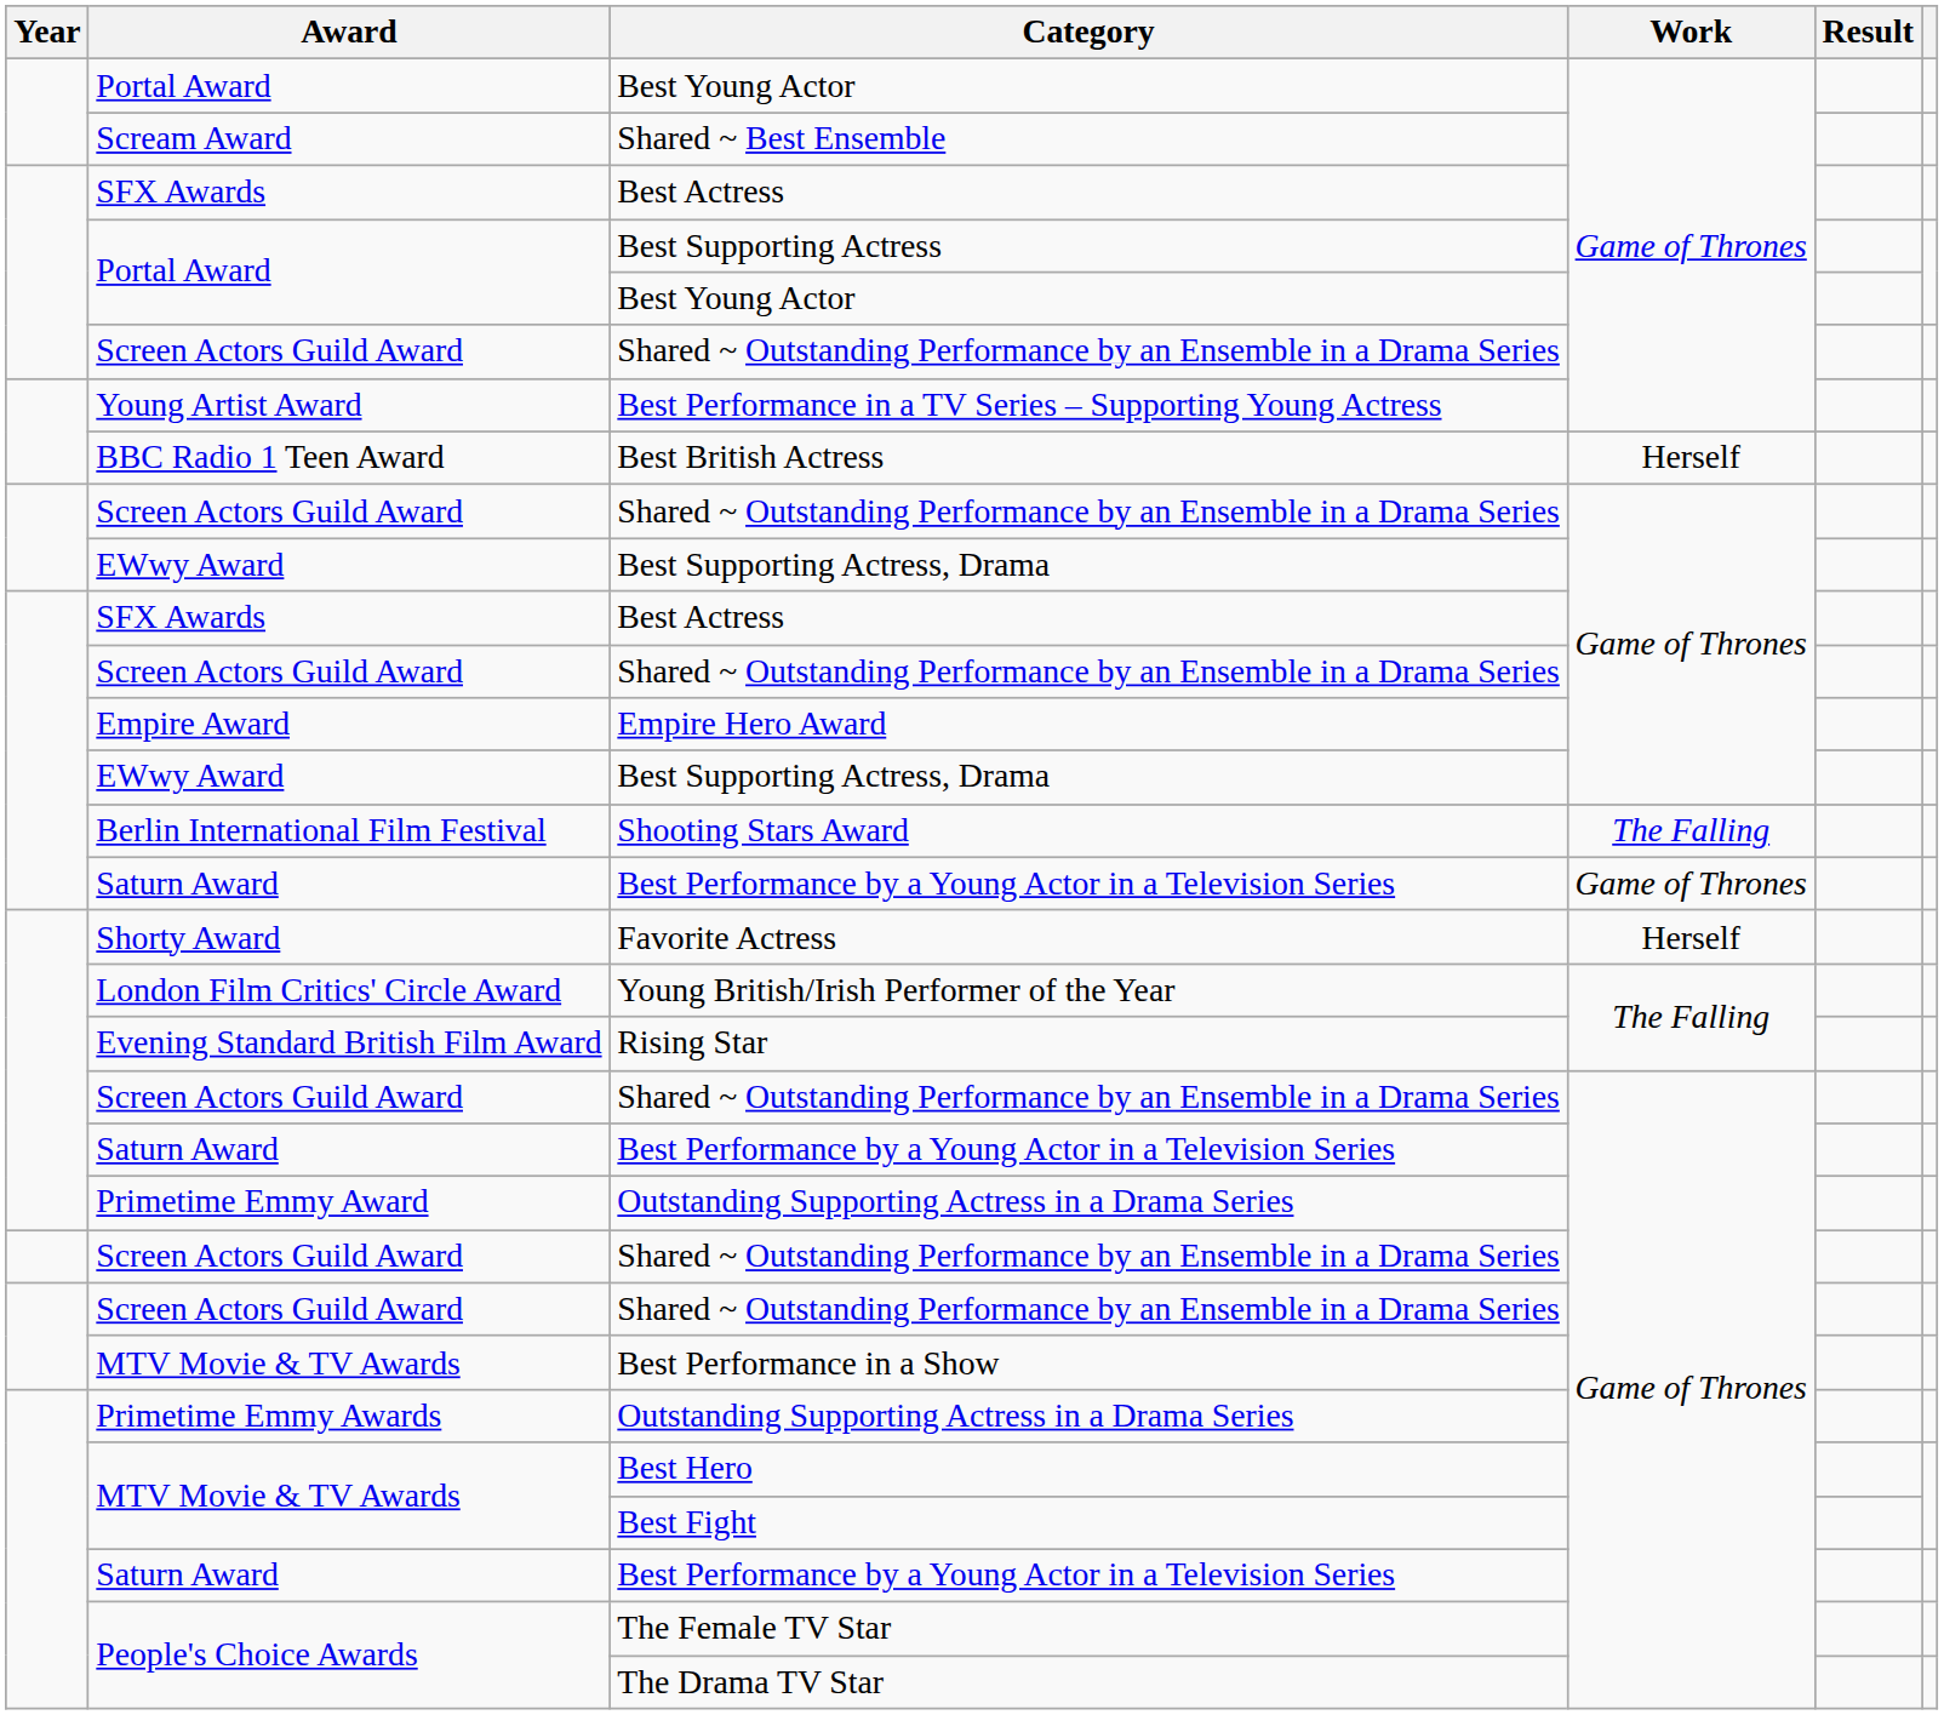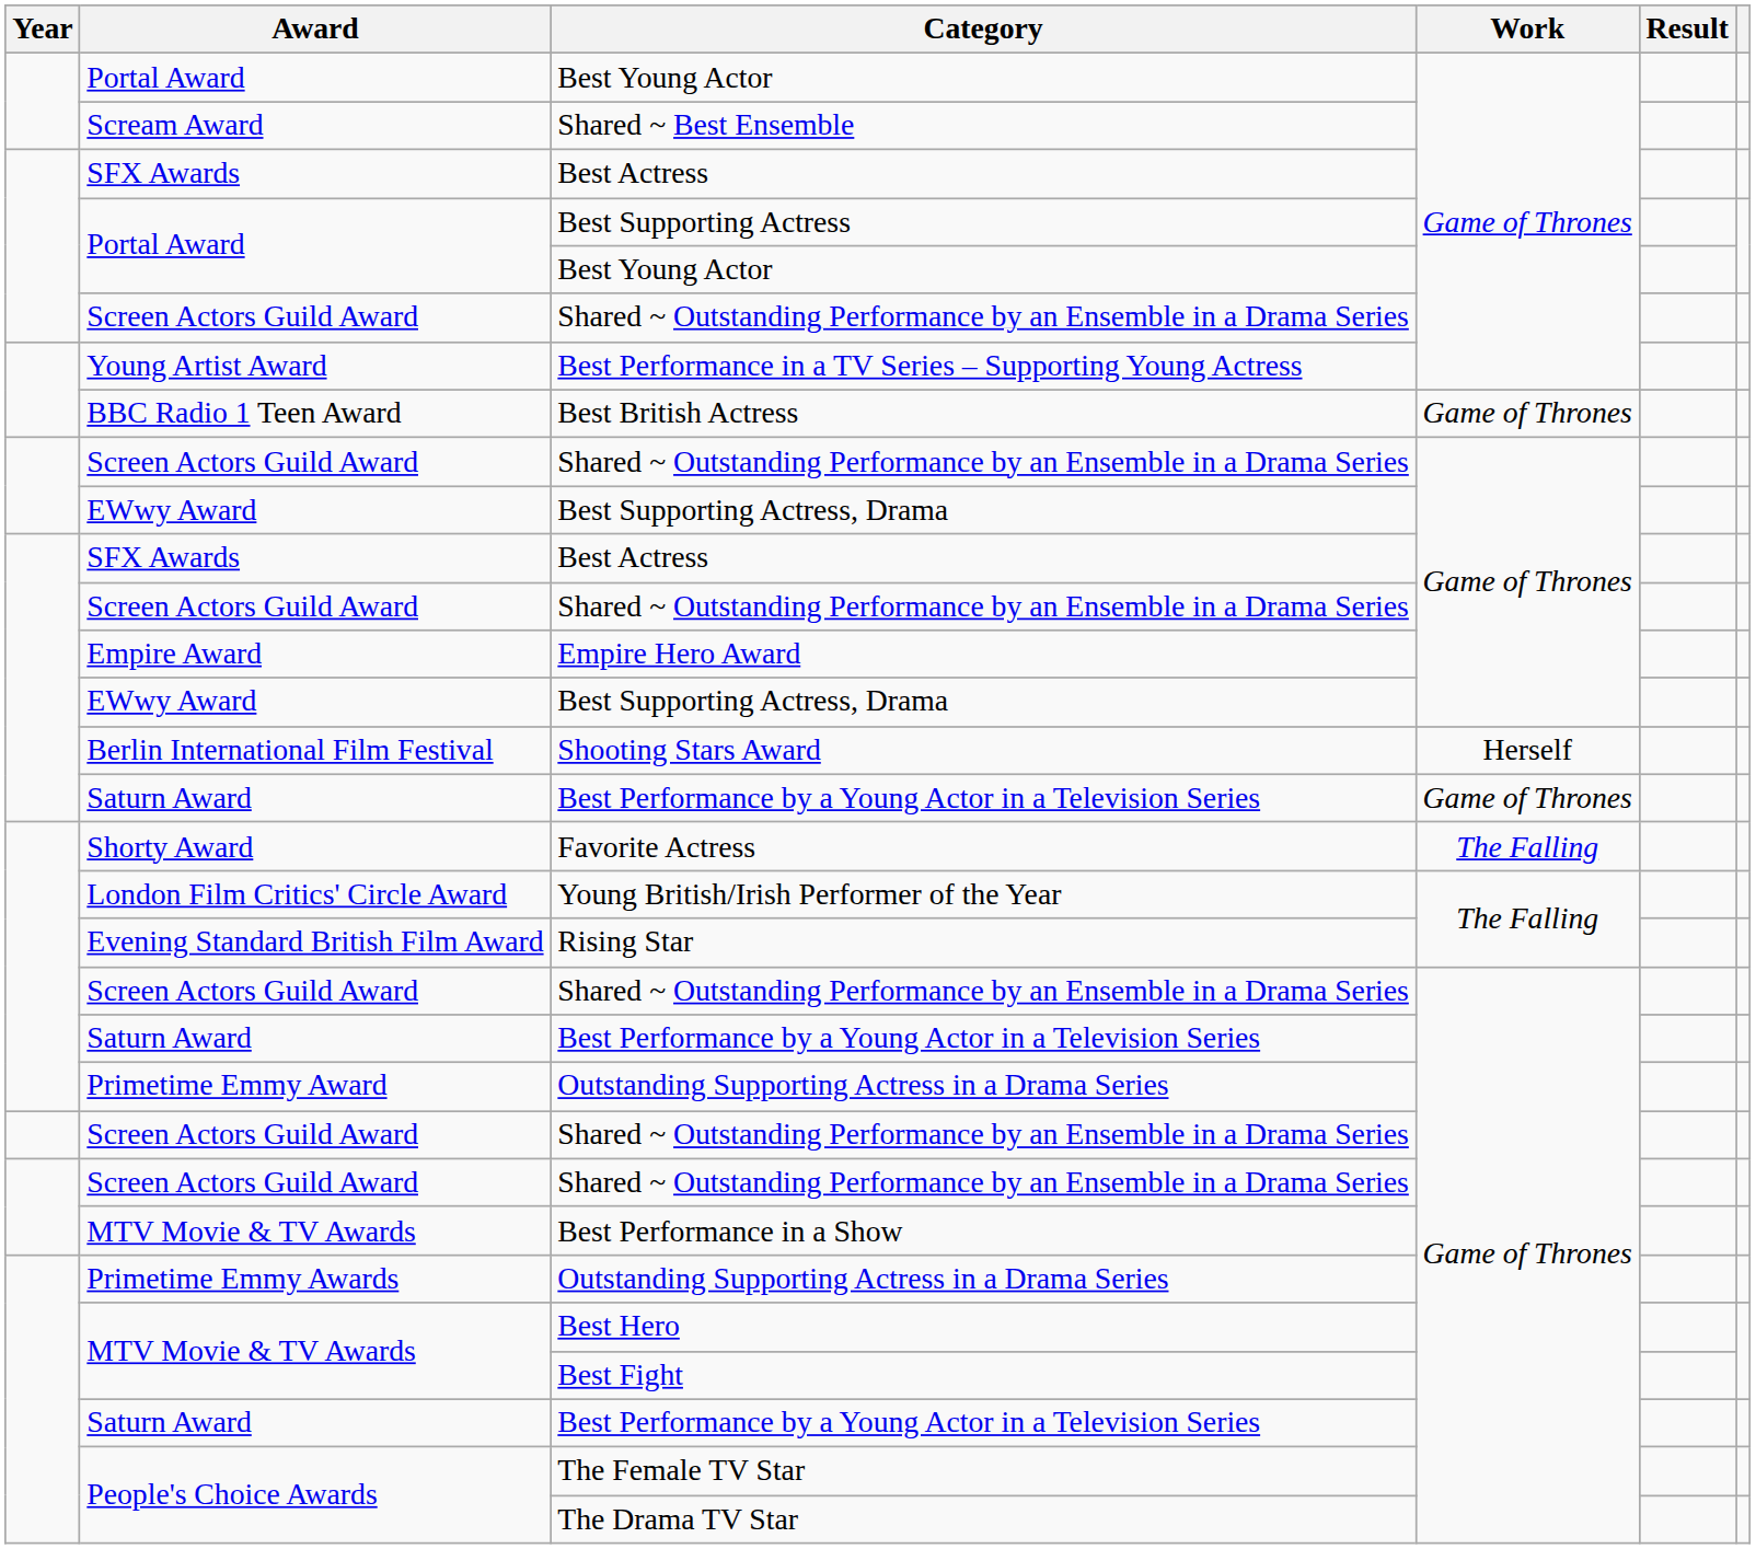Best British Actress | Work: Herself -> Game of Thrones
Shooting Stars Award | Work: The Falling -> Herself
Favorite Actress | Work: Herself -> The Falling
